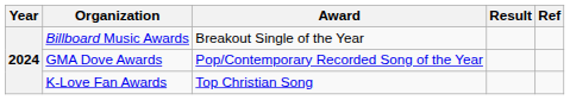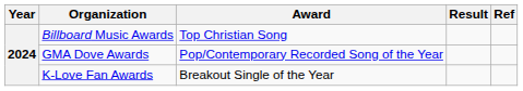Billboard Music Awards | Award: Breakout Single of the Year -> Top Christian Song
K-Love Fan Awards | Award: Top Christian Song -> Breakout Single of the Year
